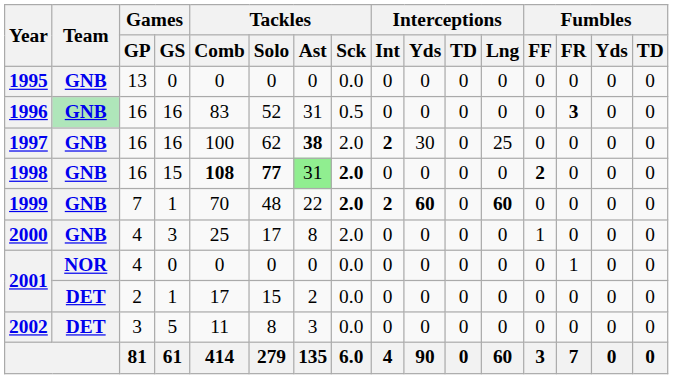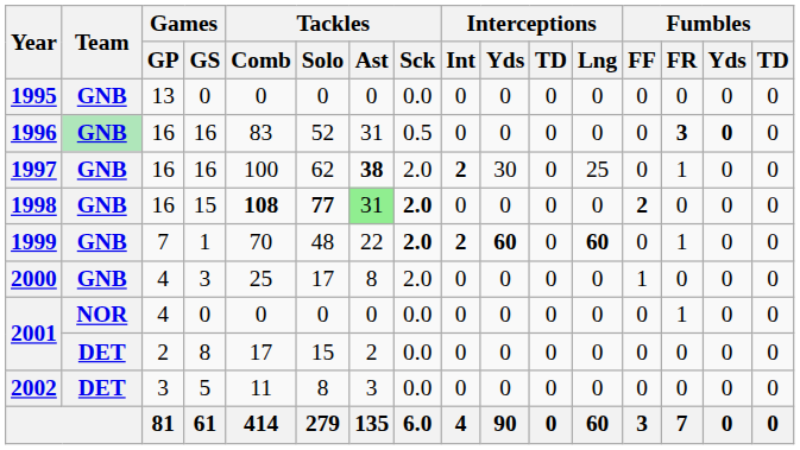1996 | Fumbles / Yds: normal -> bold
1997 | Fumbles / FR: 0 -> 1
1999 | Fumbles / FR: 0 -> 1
2001 / 2 | Games / GS: 1 -> 8
